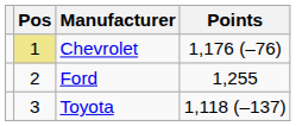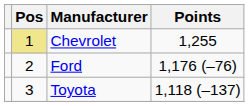Chevrolet | Points: 1,176 (–76) -> 1,255
Ford | Points: 1,255 -> 1,176 (–76)
